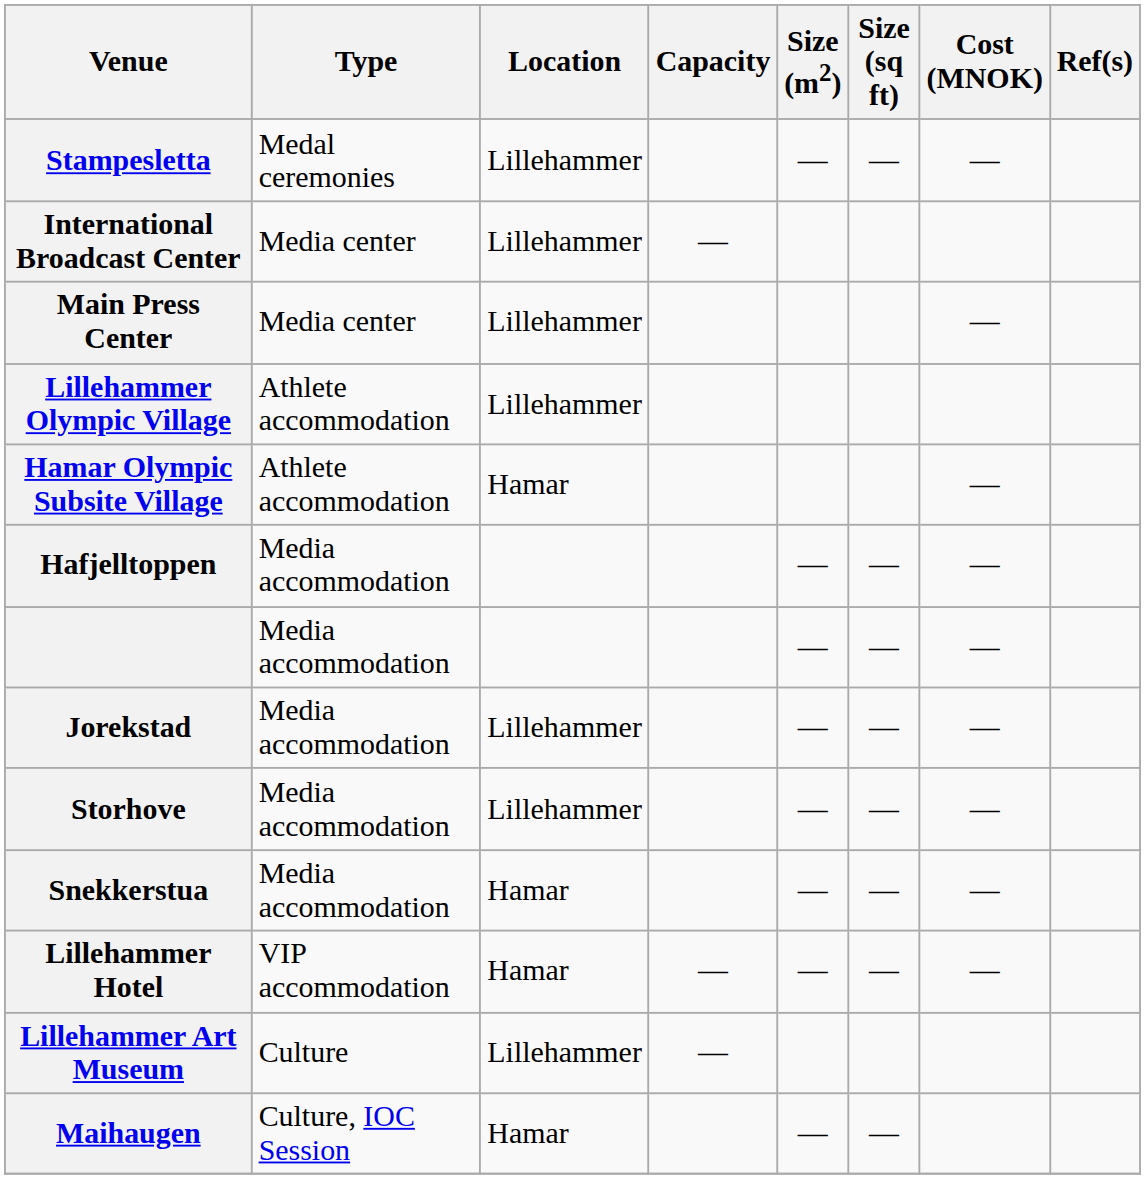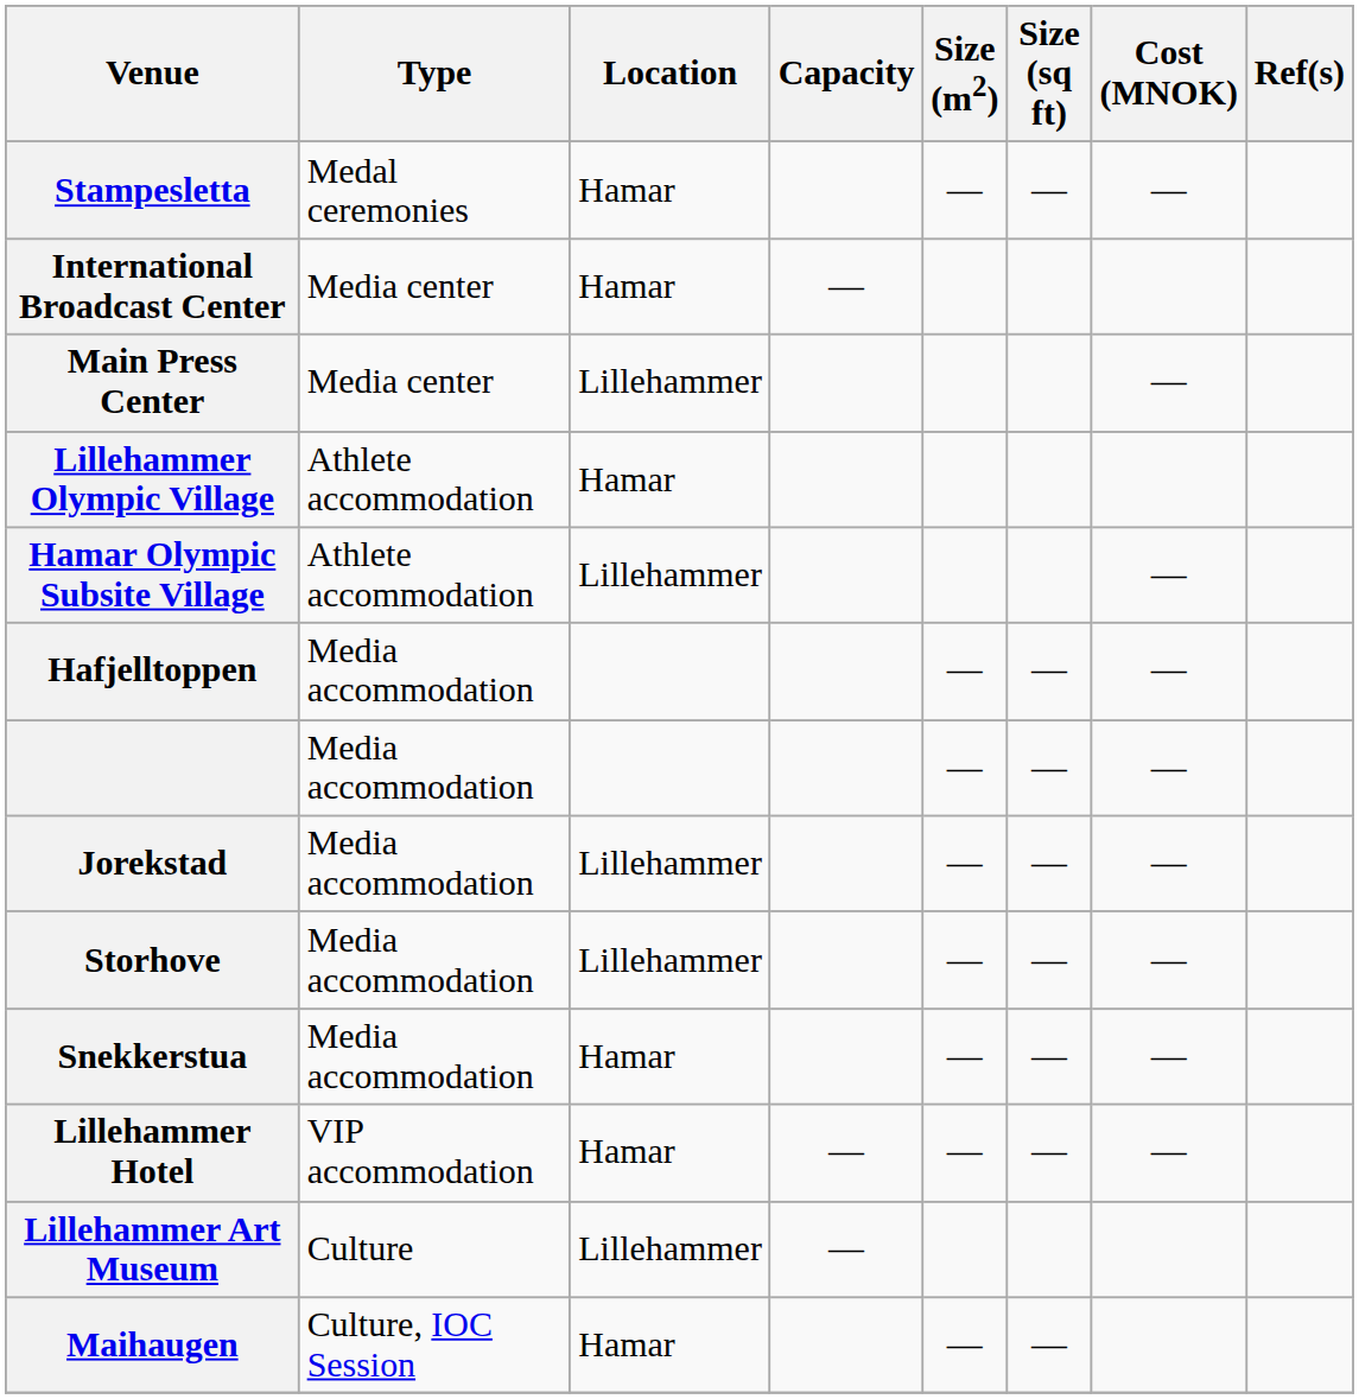Stampesletta | Location: Lillehammer -> Hamar
International Broadcast Center | Location: Lillehammer -> Hamar
Lillehammer Olympic Village | Location: Lillehammer -> Hamar
Hamar Olympic Subsite Village | Location: Hamar -> Lillehammer
